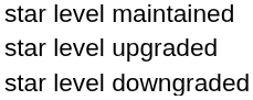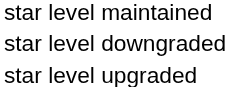rows swapped: star level upgraded <-> star level downgraded
